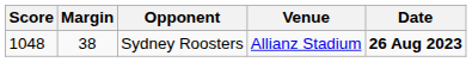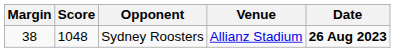columns swapped: Margin <-> Score
